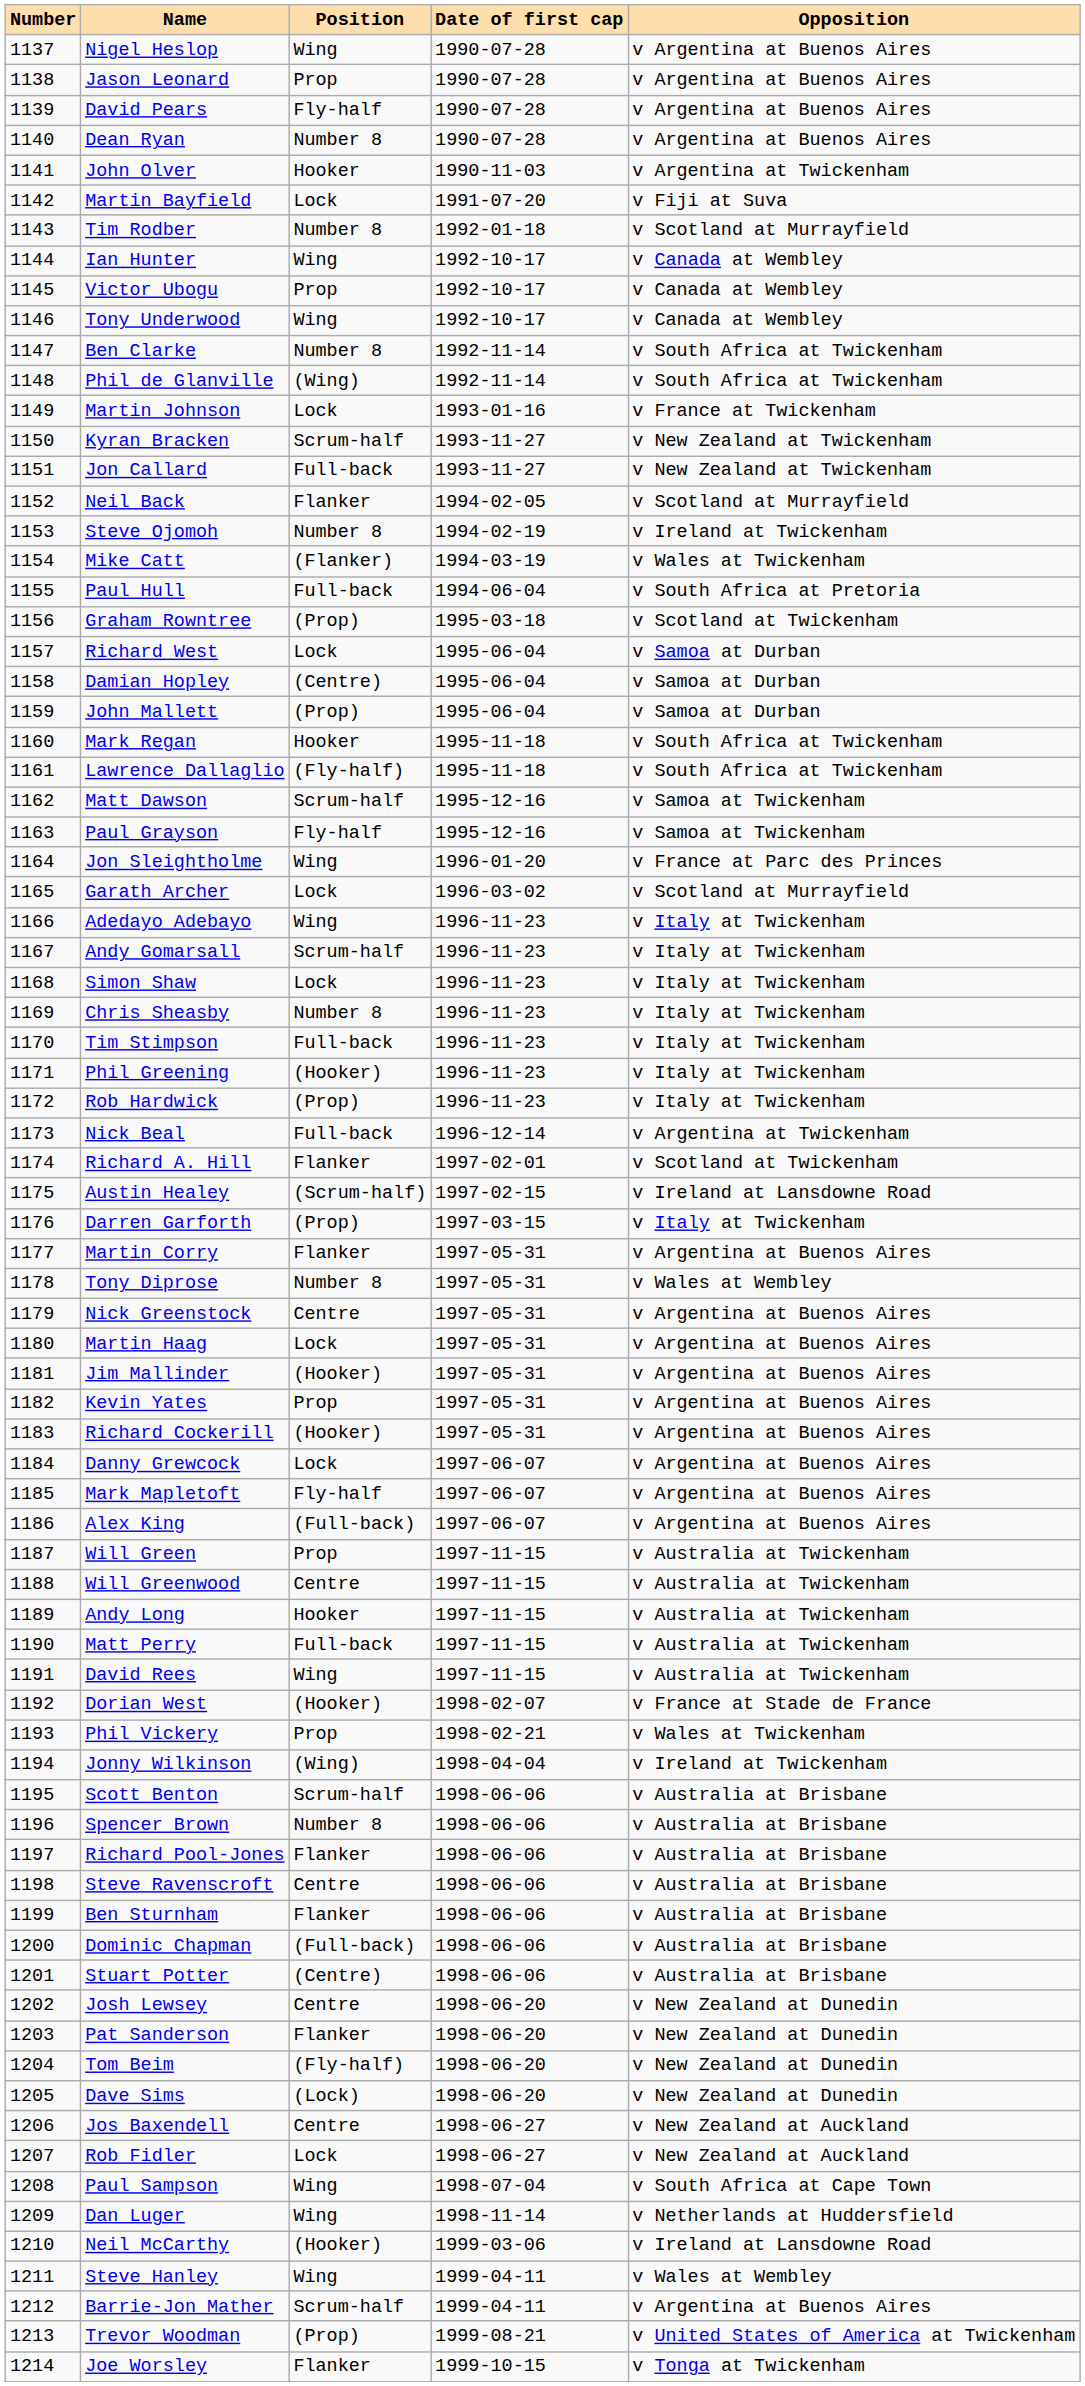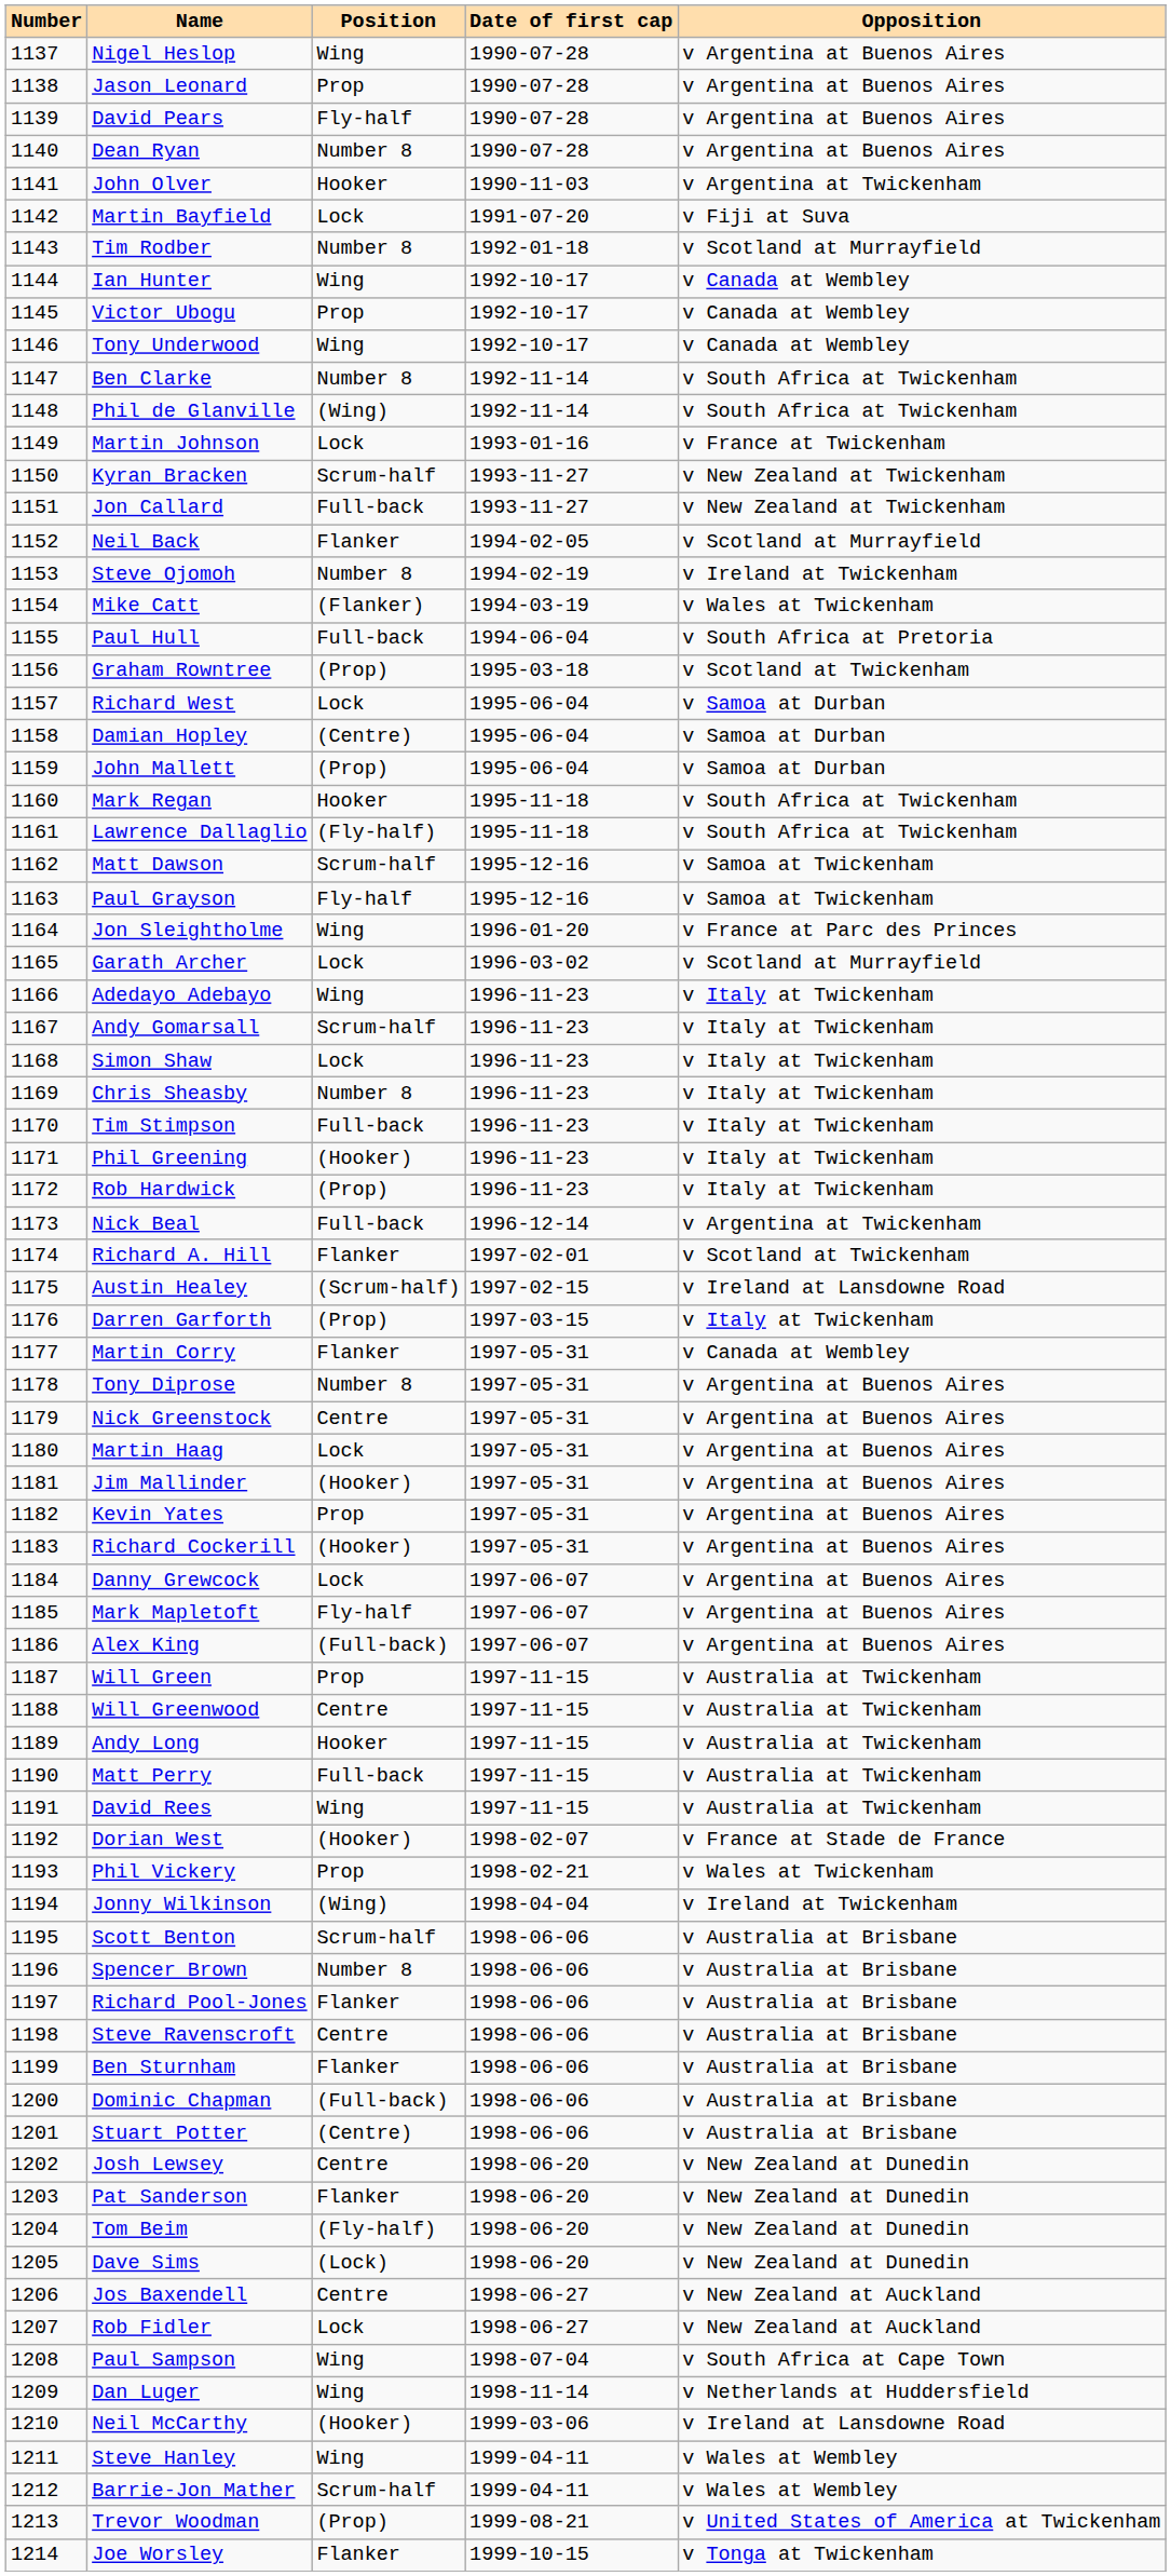Martin Corry | Opposition: v Argentina at Buenos Aires -> v Canada at Wembley
Tony Diprose | Opposition: v Wales at Wembley -> v Argentina at Buenos Aires
Barrie-Jon Mather | Opposition: v Argentina at Buenos Aires -> v Wales at Wembley
